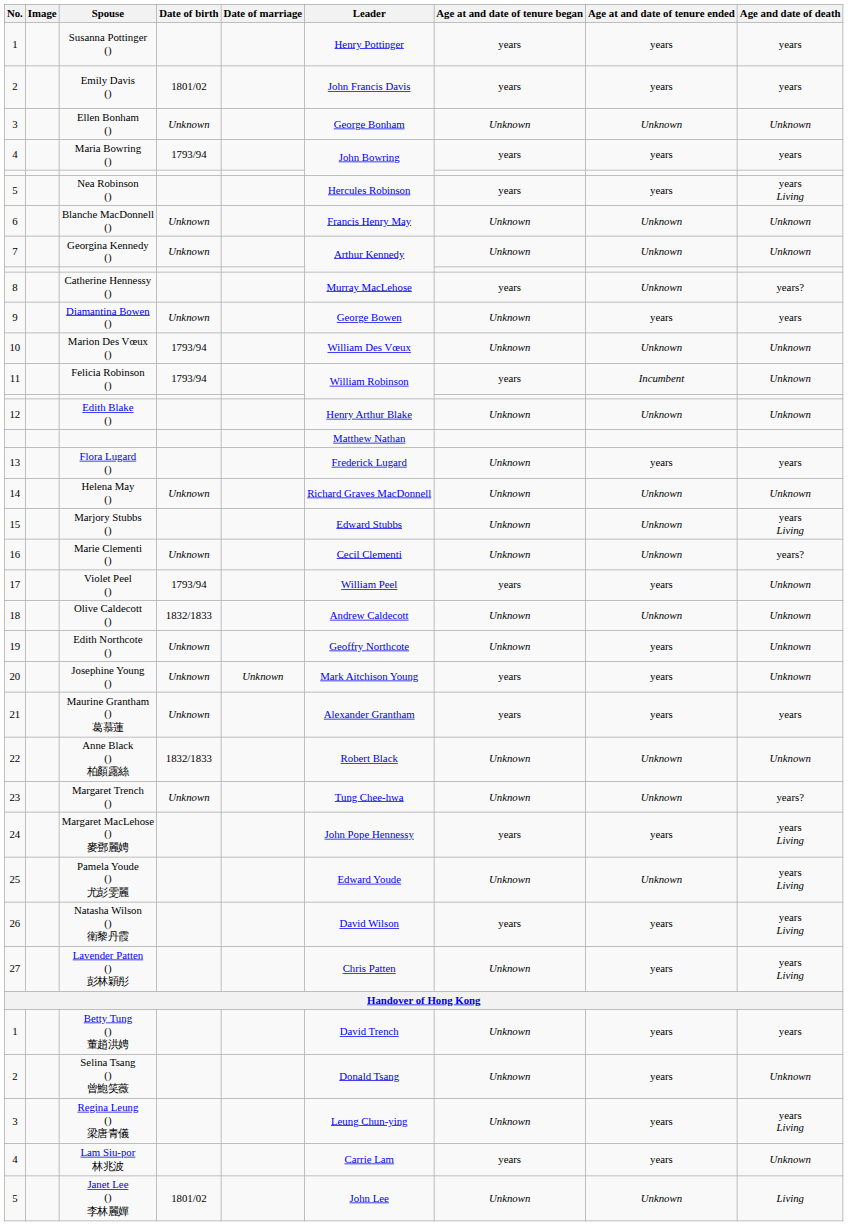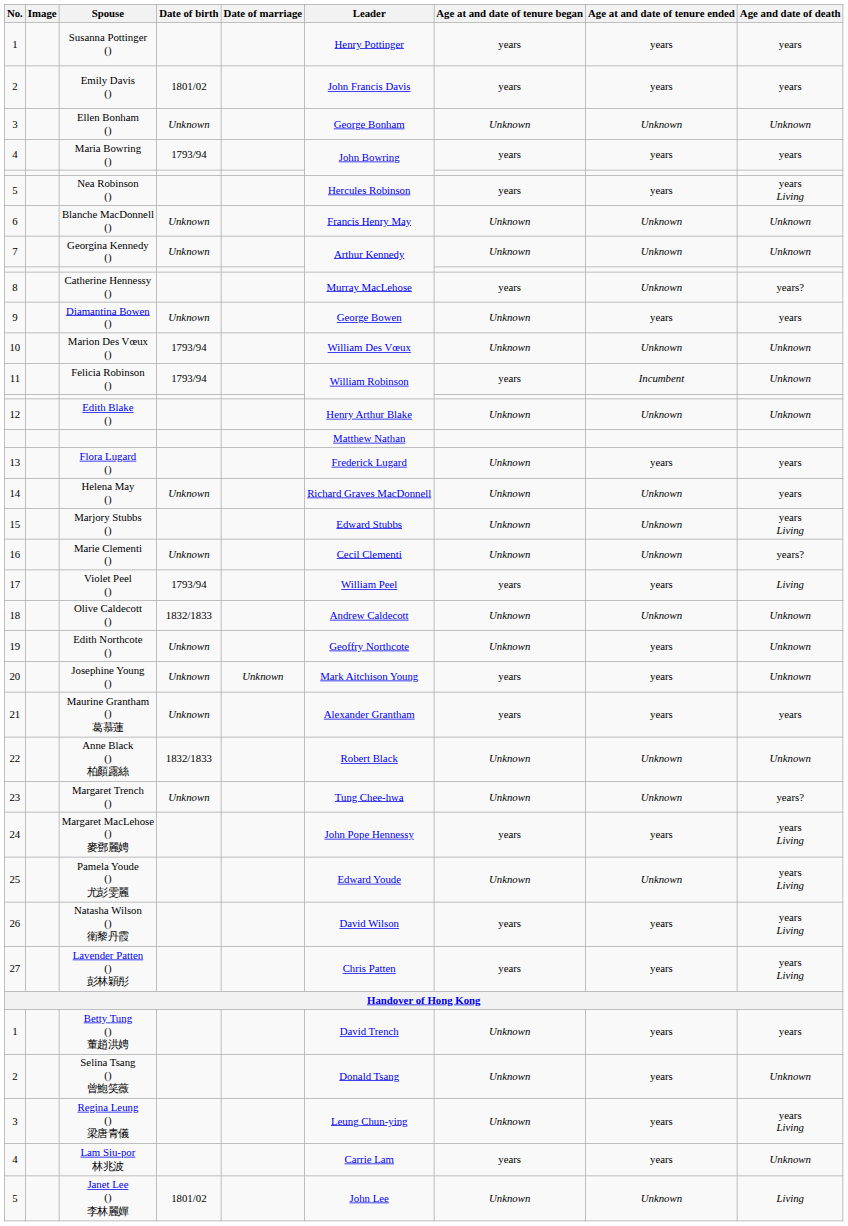Helena May () | Age and date of death: Unknown -> years
Violet Peel () | Age and date of death: Unknown -> Living
Lavender Patten () 彭林穎彤 | Age at and date of tenure began: Unknown -> years
